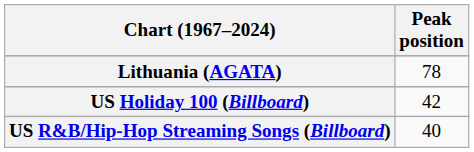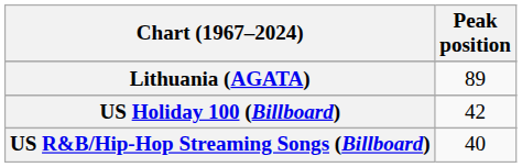Lithuania (AGATA) | Peak position: 78 -> 89
